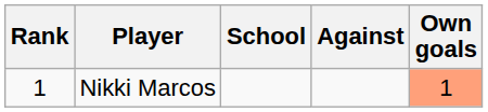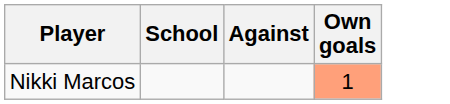- column: Rank | 1
